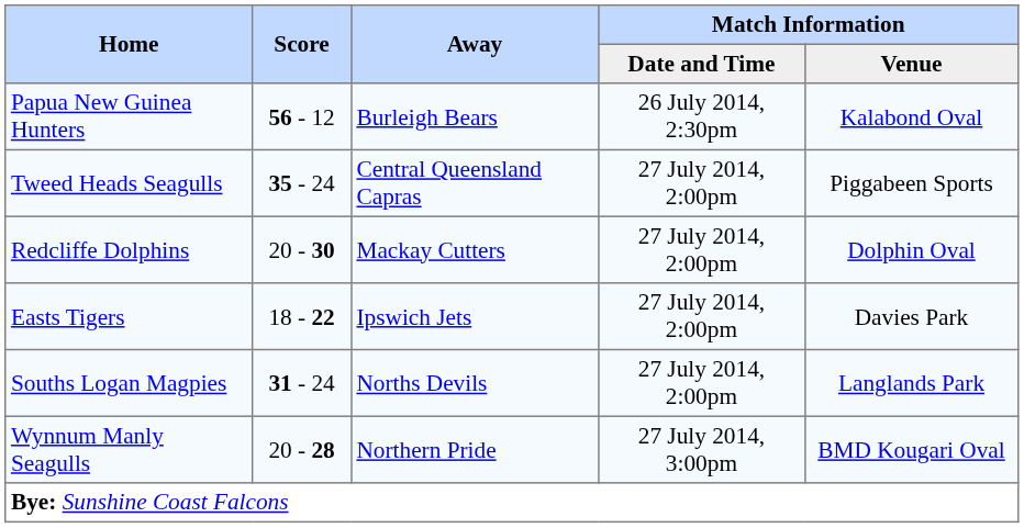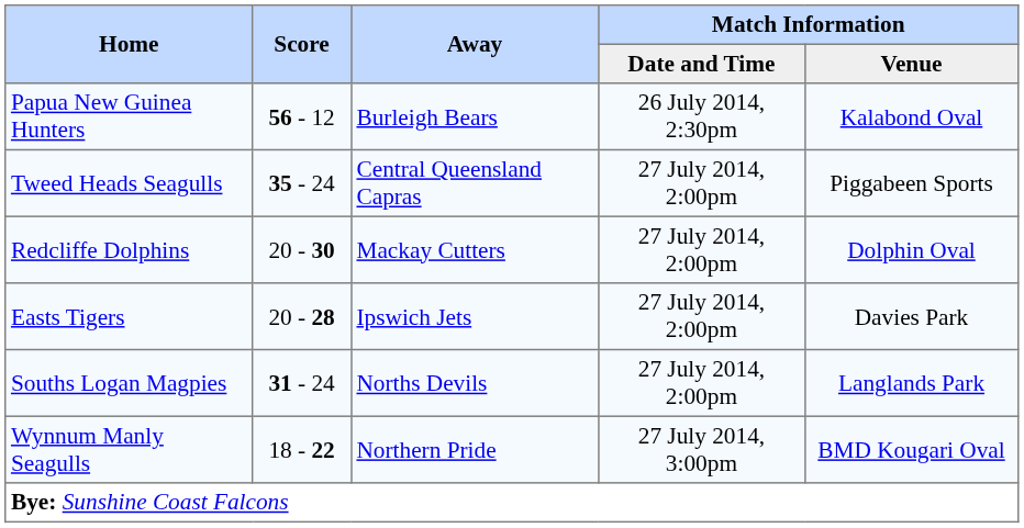Easts Tigers | Score: 18 - 22 -> 20 - 28
Wynnum Manly Seagulls | Score: 20 - 28 -> 18 - 22
